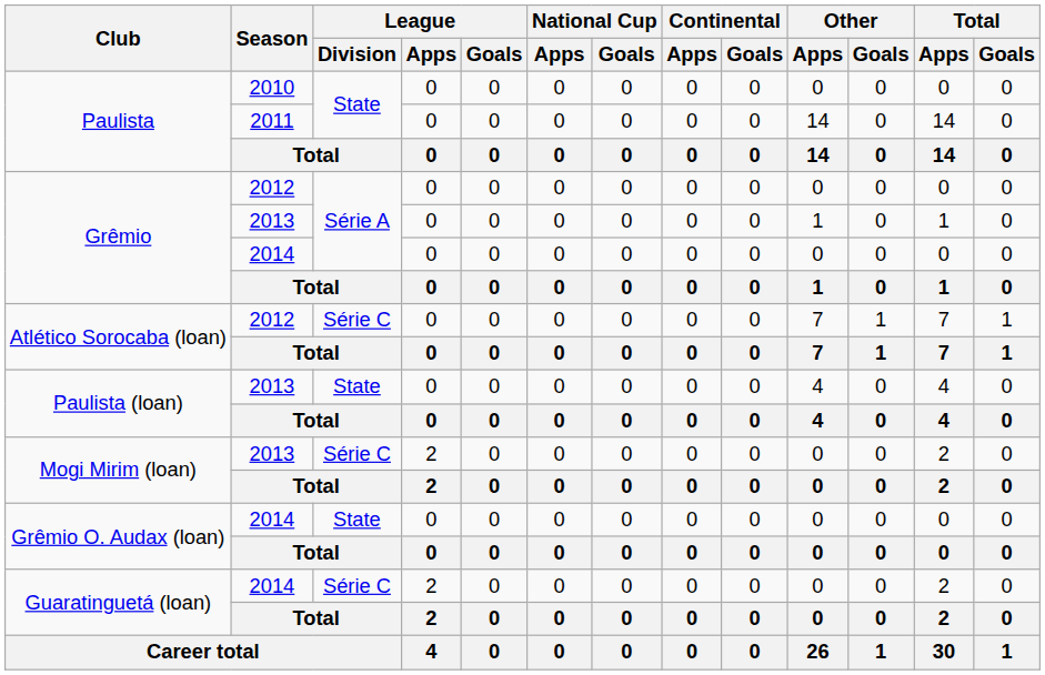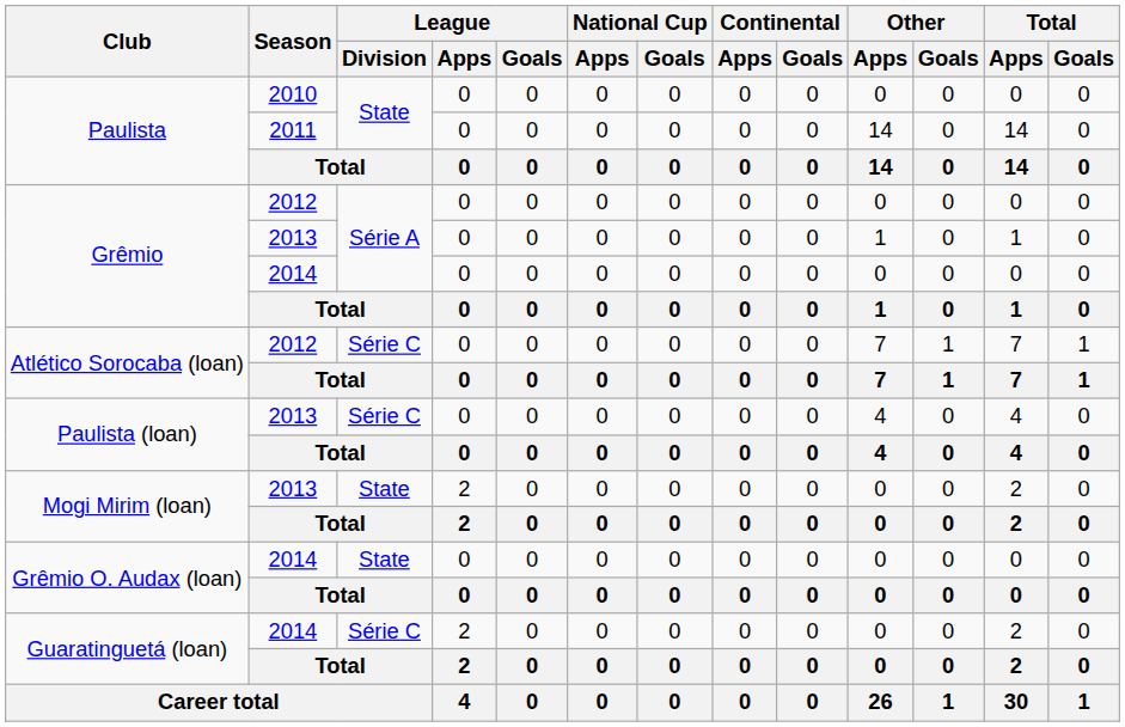Paulista (loan) / 2013 | League / Division: State -> Série C
Mogi Mirim (loan) / 2013 | League / Division: Série C -> State
